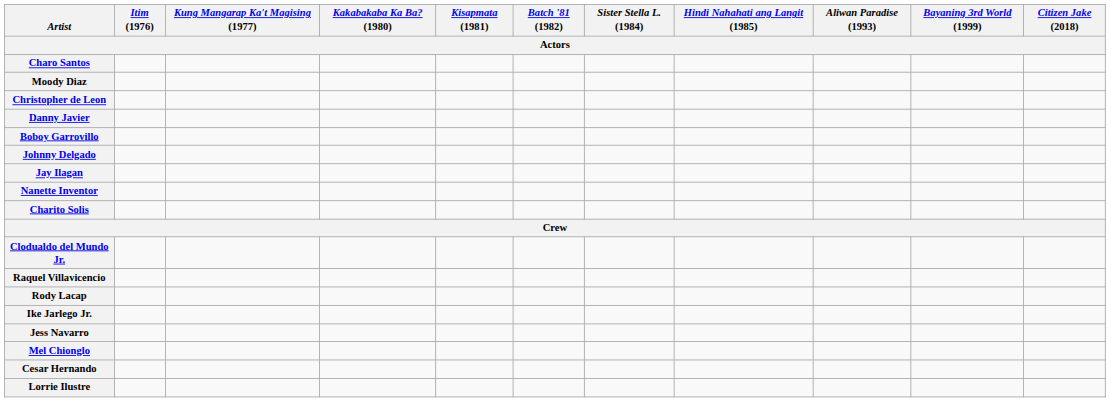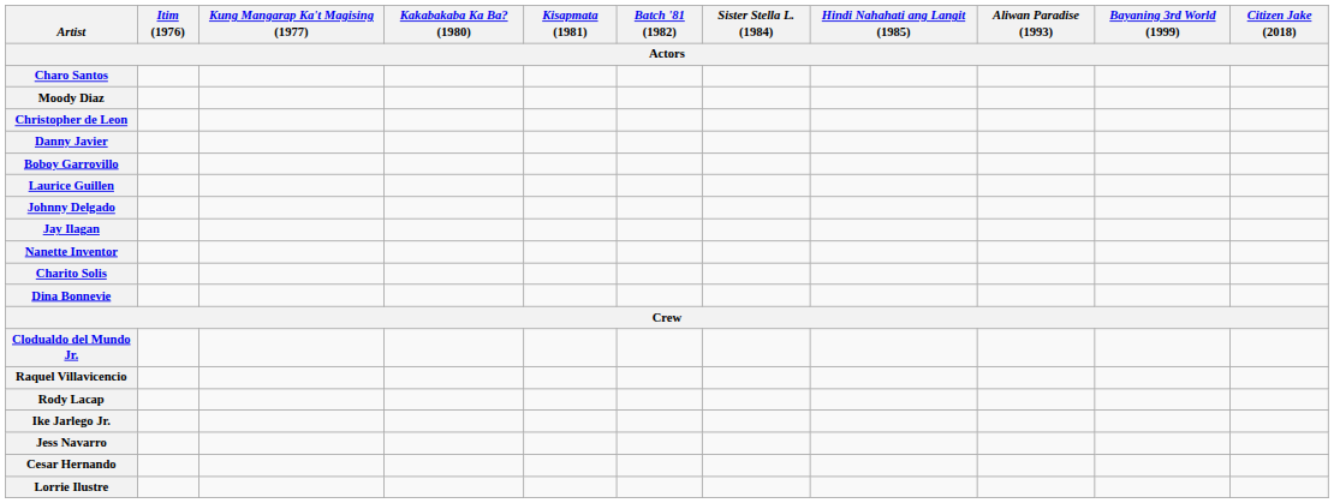+ row: Laurice Guillen
+ row: Dina Bonnevie
- row: Mel Chionglo
